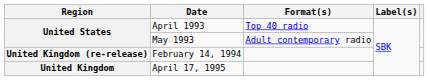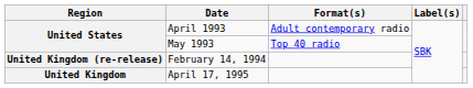April 1993 | Format(s): Top 40 radio -> Adult contemporary radio
May 1993 | Format(s): Adult contemporary radio -> Top 40 radio
